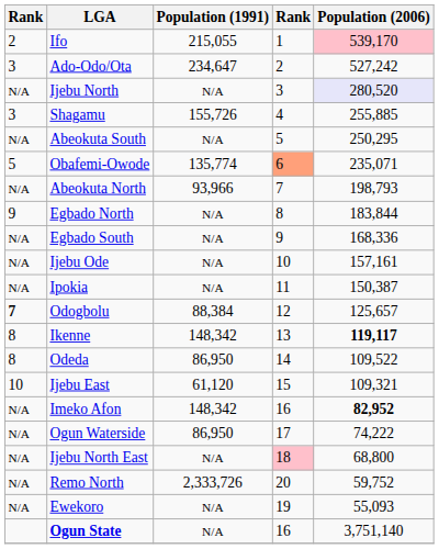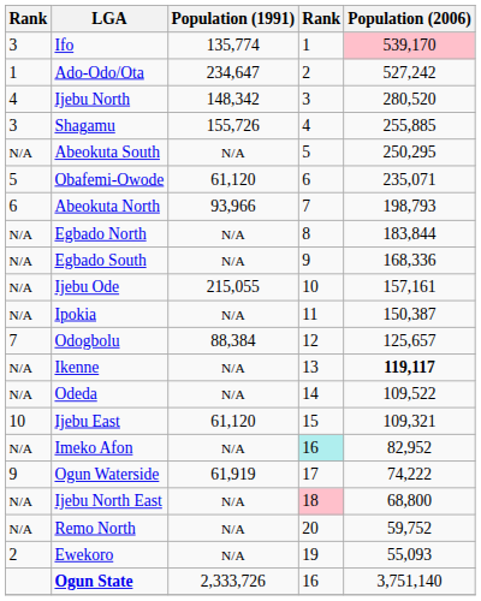Ifo | column 1: 2 -> 3
Ifo | Population (1991): 215,055 -> 135,774
Ado-Odo/Ota | column 1: 3 -> 1
Ijebu North | column 1: N/A -> 4
Ijebu North | Population (1991): N/A -> 148,342
Ijebu North | Population (2006): lavender background -> no background
Obafemi-Owode | Population (1991): 135,774 -> 61,120
Obafemi-Owode | column 4: lightsalmon background -> no background
Abeokuta North | column 1: N/A -> 6
Egbado North | column 1: 9 -> N/A
Ijebu Ode | Population (1991): N/A -> 215,055
Odogbolu | column 1: bold -> normal
Ikenne | column 1: 8 -> N/A
Ikenne | Population (1991): 148,342 -> N/A
Odeda | column 1: 8 -> N/A
Odeda | Population (1991): 86,950 -> N/A
Imeko Afon | Population (1991): 148,342 -> N/A
Imeko Afon | column 4: no background -> paleturquoise background
Imeko Afon | Population (2006): bold -> normal
Ogun Waterside | column 1: N/A -> 9
Ogun Waterside | Population (1991): 86,950 -> 61,919
Remo North | Population (1991): 2,333,726 -> N/A
Ewekoro | column 1: N/A -> 2
Ogun State | Population (1991): N/A -> 2,333,726
